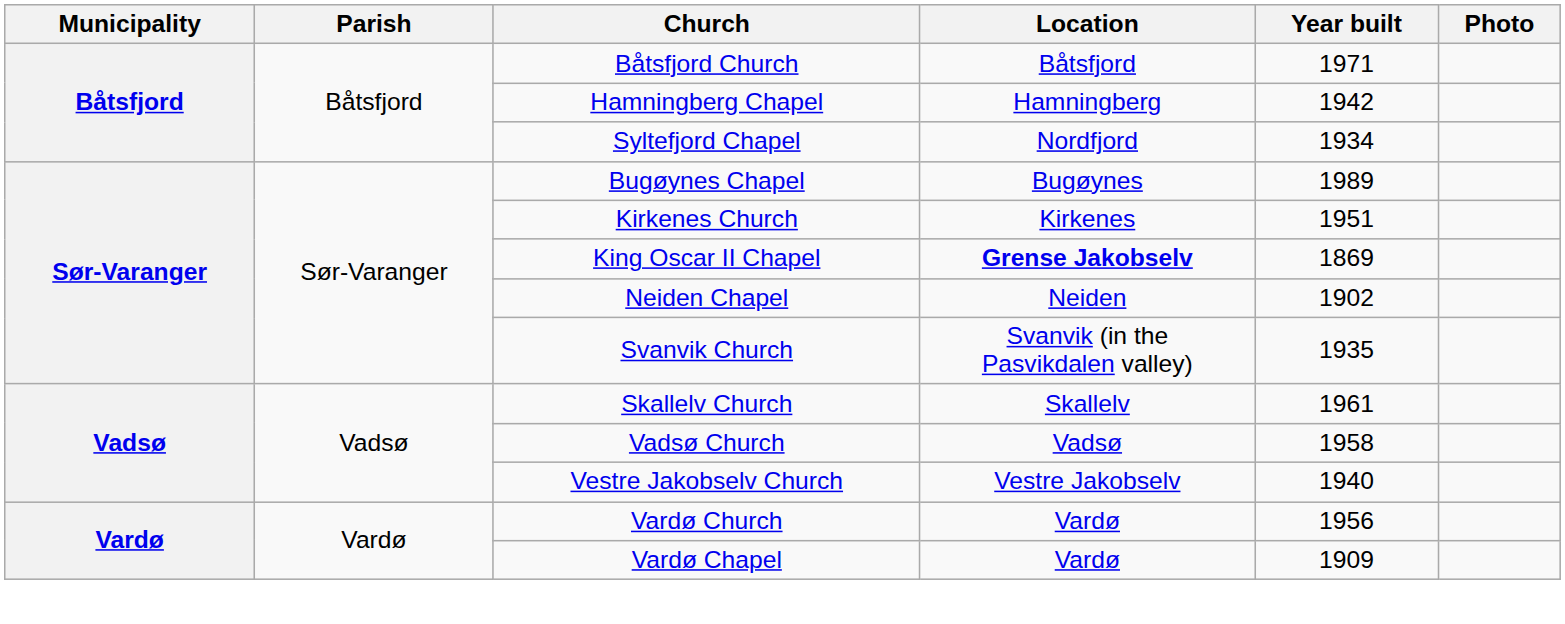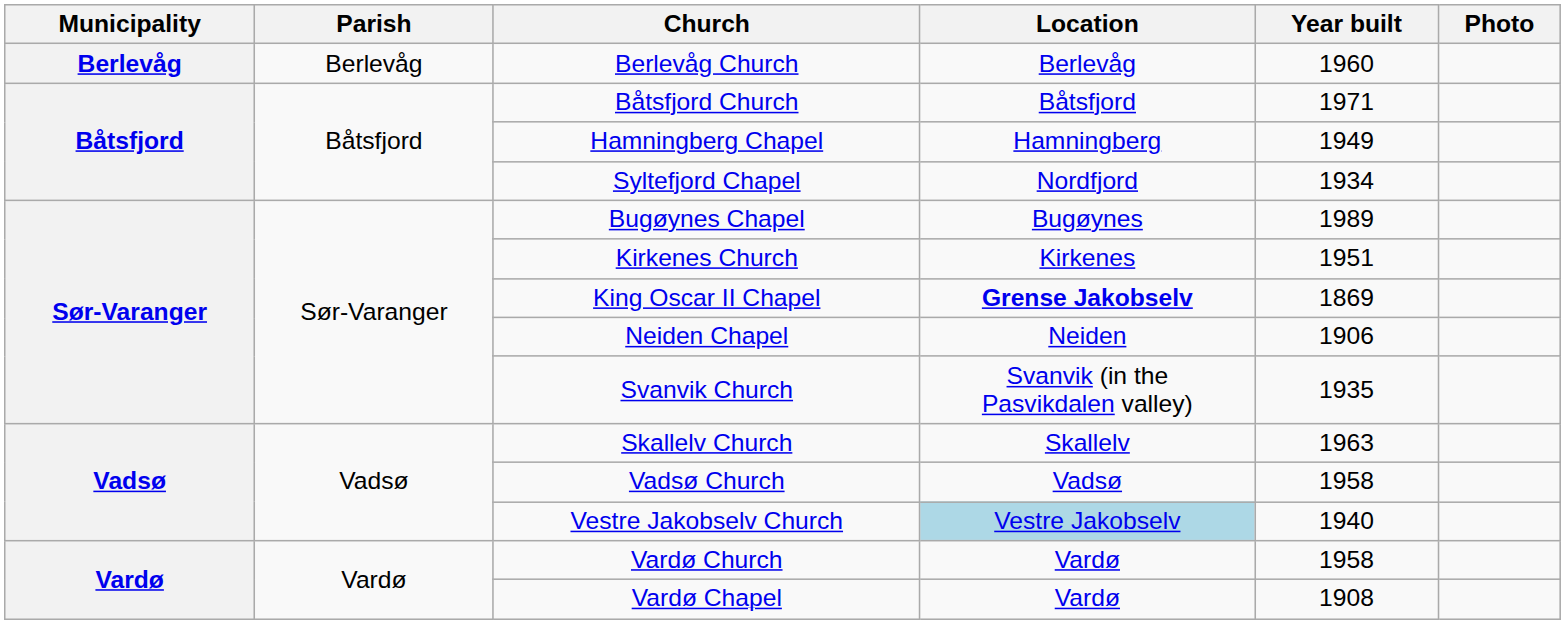+ row: Berlevåg | Berlevåg | Berlevåg Church | Berlevåg | 1960
Hamningberg Chapel | Year built: 1942 -> 1949
Neiden Chapel | Year built: 1902 -> 1906
Skallelv Church | Year built: 1961 -> 1963
Vestre Jakobselv Church | Location: no background -> lightblue background
Vardø Church | Year built: 1956 -> 1958
Vardø Chapel | Year built: 1909 -> 1908
